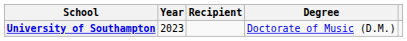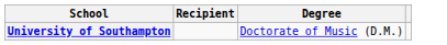- column: Year | 2023
